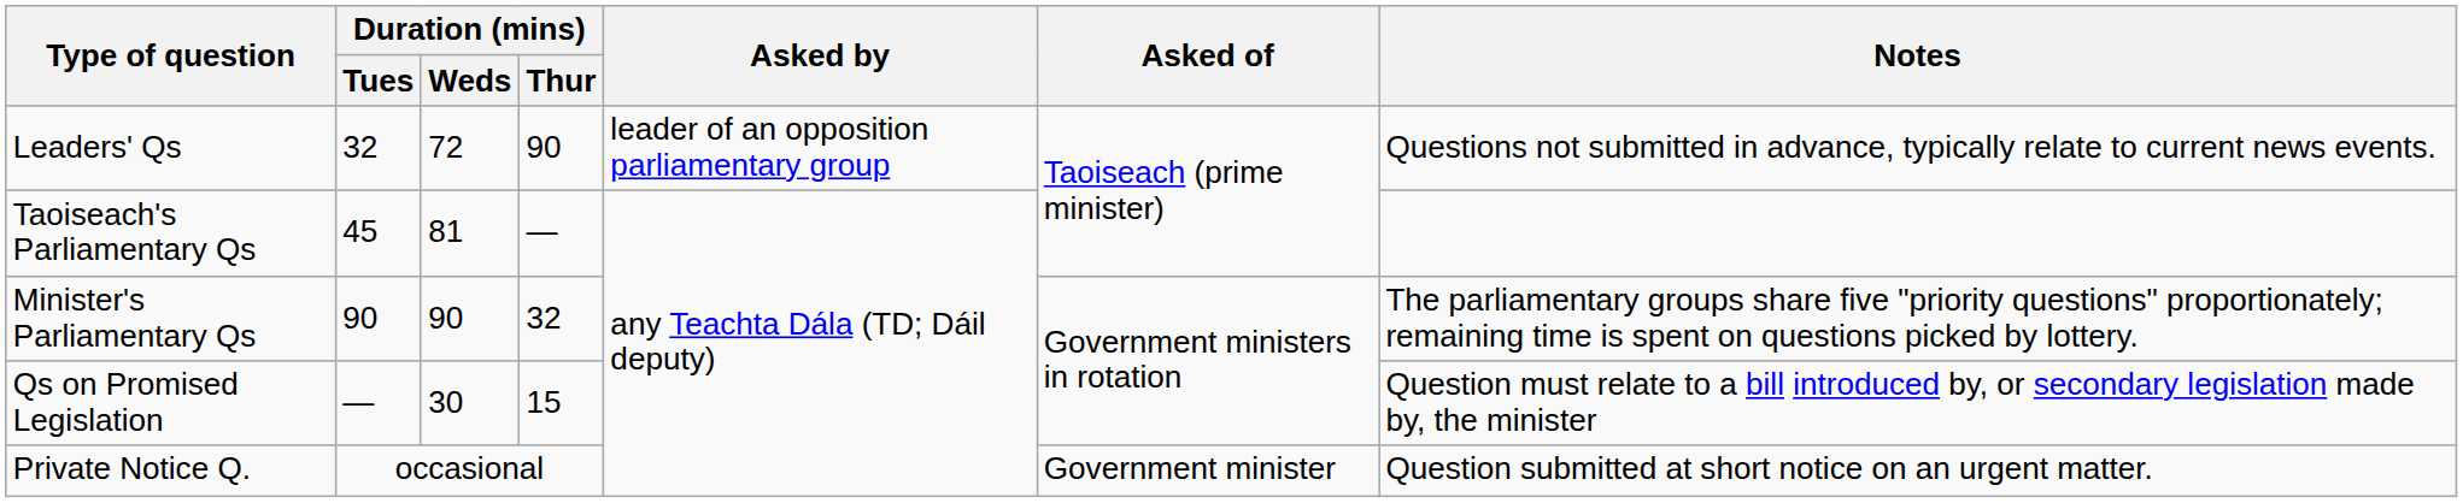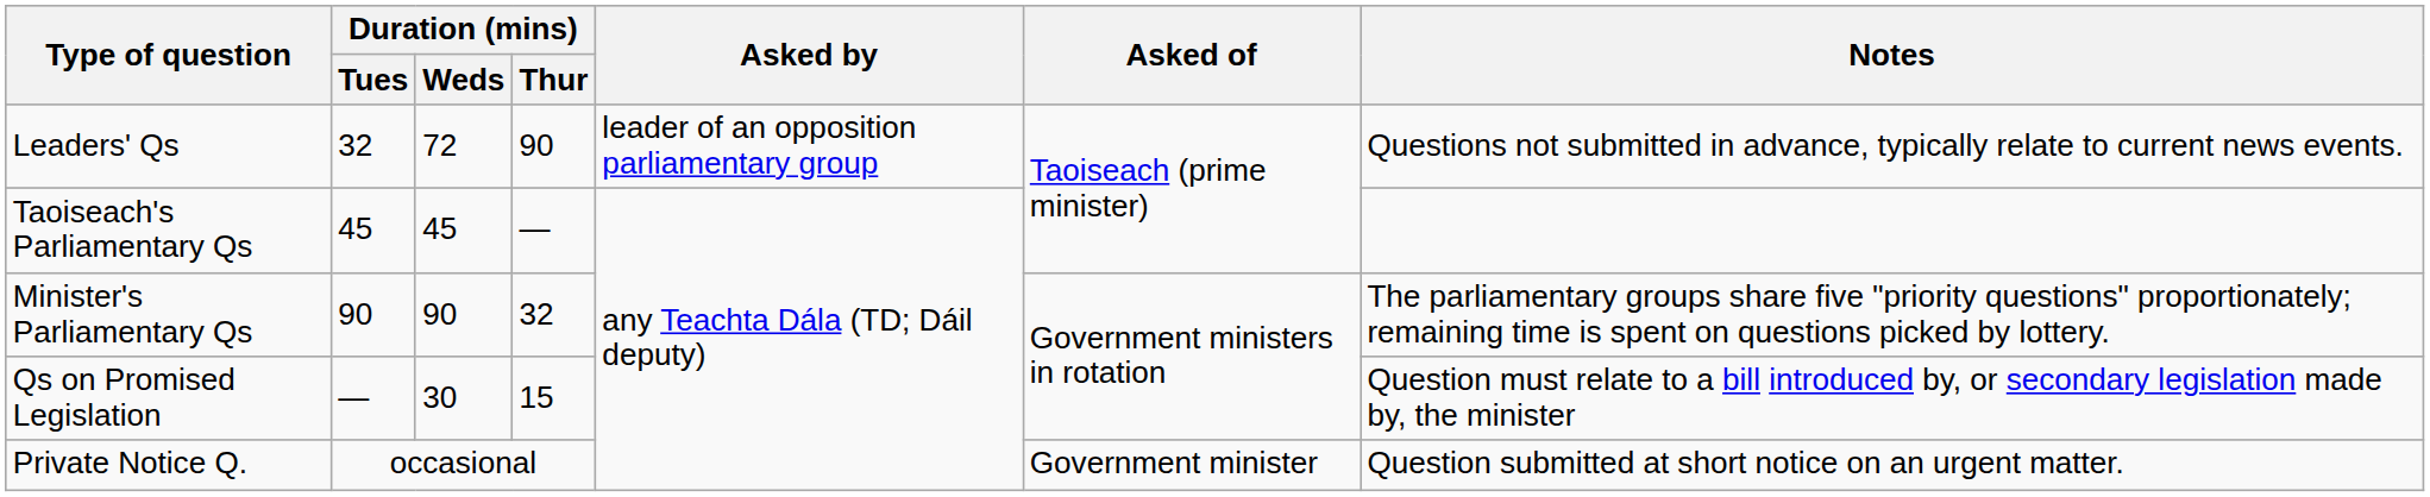Taoiseach's Parliamentary Qs | Duration (mins) / Weds: 81 -> 45
